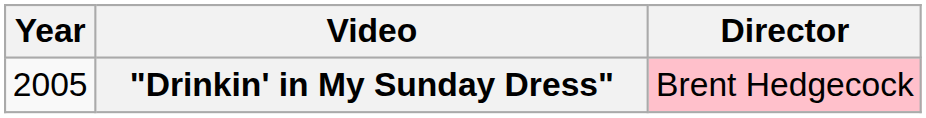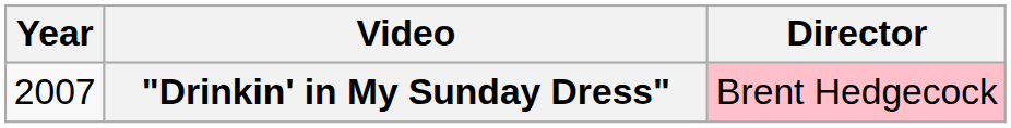"Drinkin' in My Sunday Dress" | Year: 2005 -> 2007
